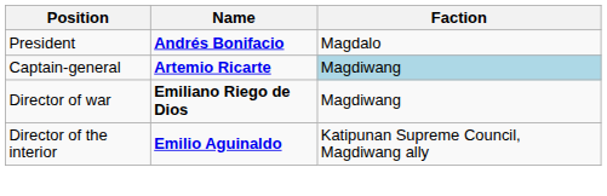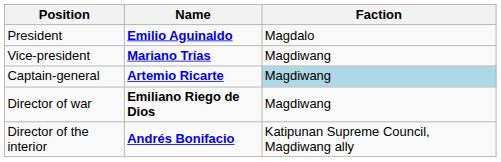President | Name: Andrés Bonifacio -> Emilio Aguinaldo
+ row: Vice-president | Mariano Trías | Magdiwang
Director of the interior | Name: Emilio Aguinaldo -> Andrés Bonifacio
